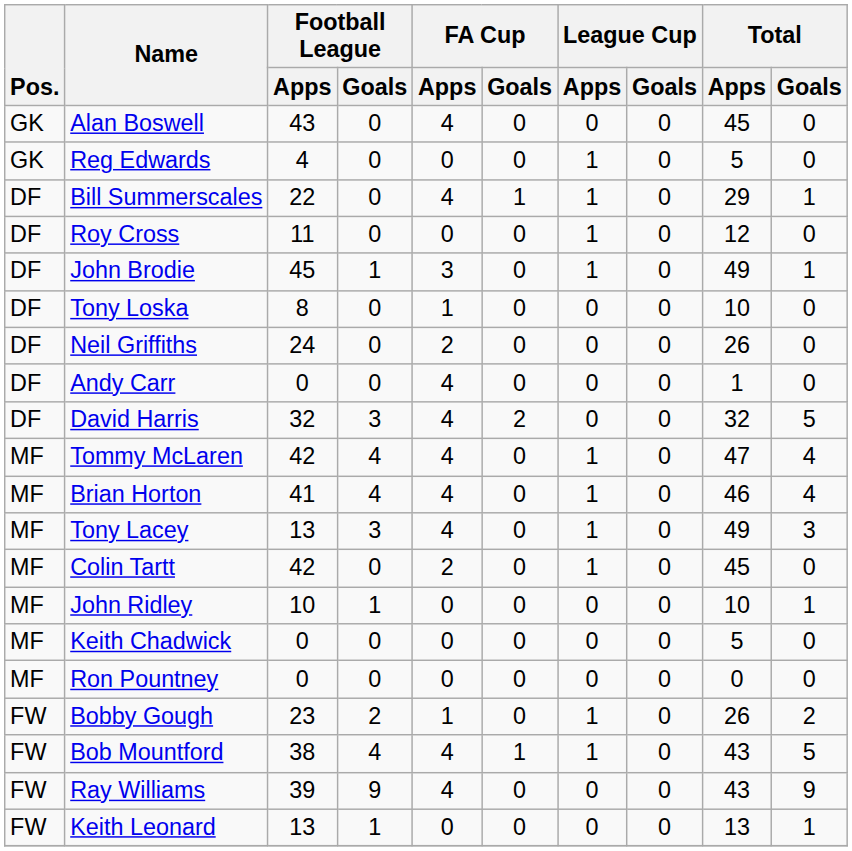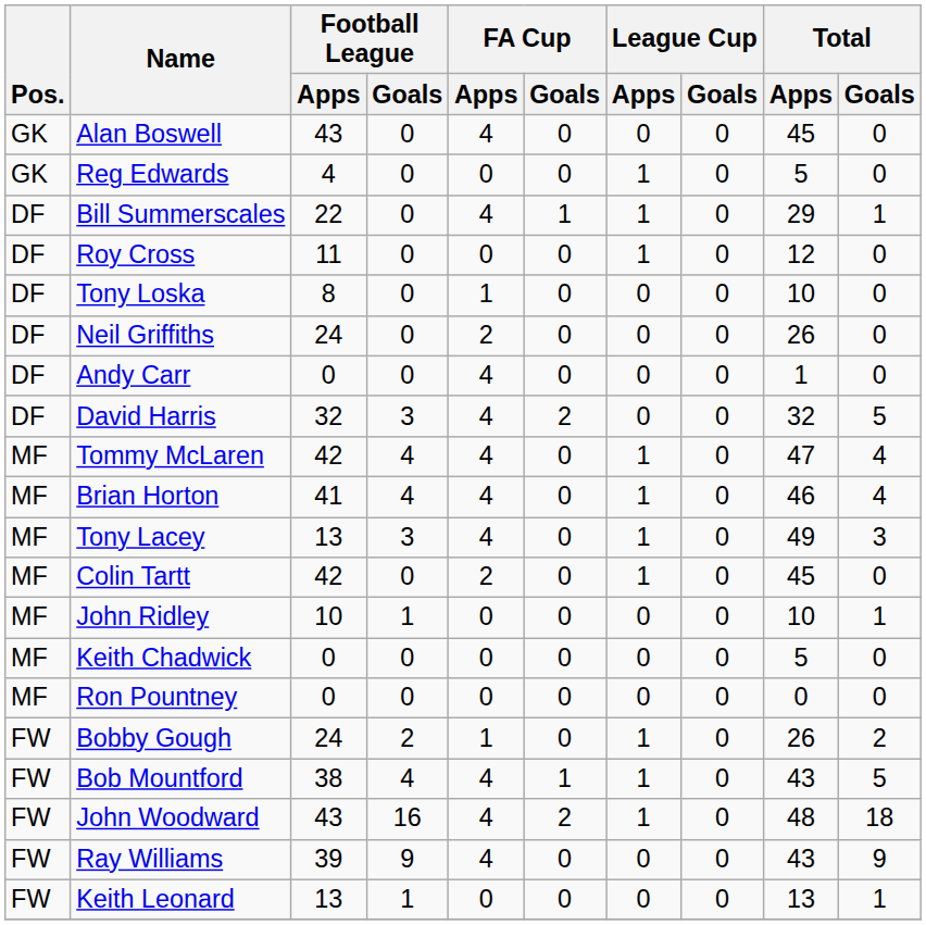- row: DF | John Brodie | 45 | 1 | 3 | 0 | 1 | 0 | 49 | 1
Bobby Gough | Football League / Apps: 23 -> 24
+ row: FW | John Woodward | 43 | 16 | 4 | 2 | 1 | 0 | 48 | 18
